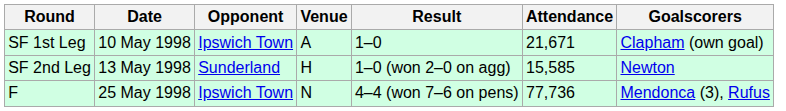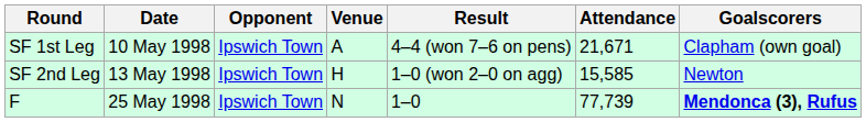SF 1st Leg | Result: 1–0 -> 4–4 (won 7–6 on pens)
SF 2nd Leg | Opponent: Sunderland -> Ipswich Town
F | Result: 4–4 (won 7–6 on pens) -> 1–0
F | Attendance: 77,736 -> 77,739
F | Goalscorers: normal -> bold
